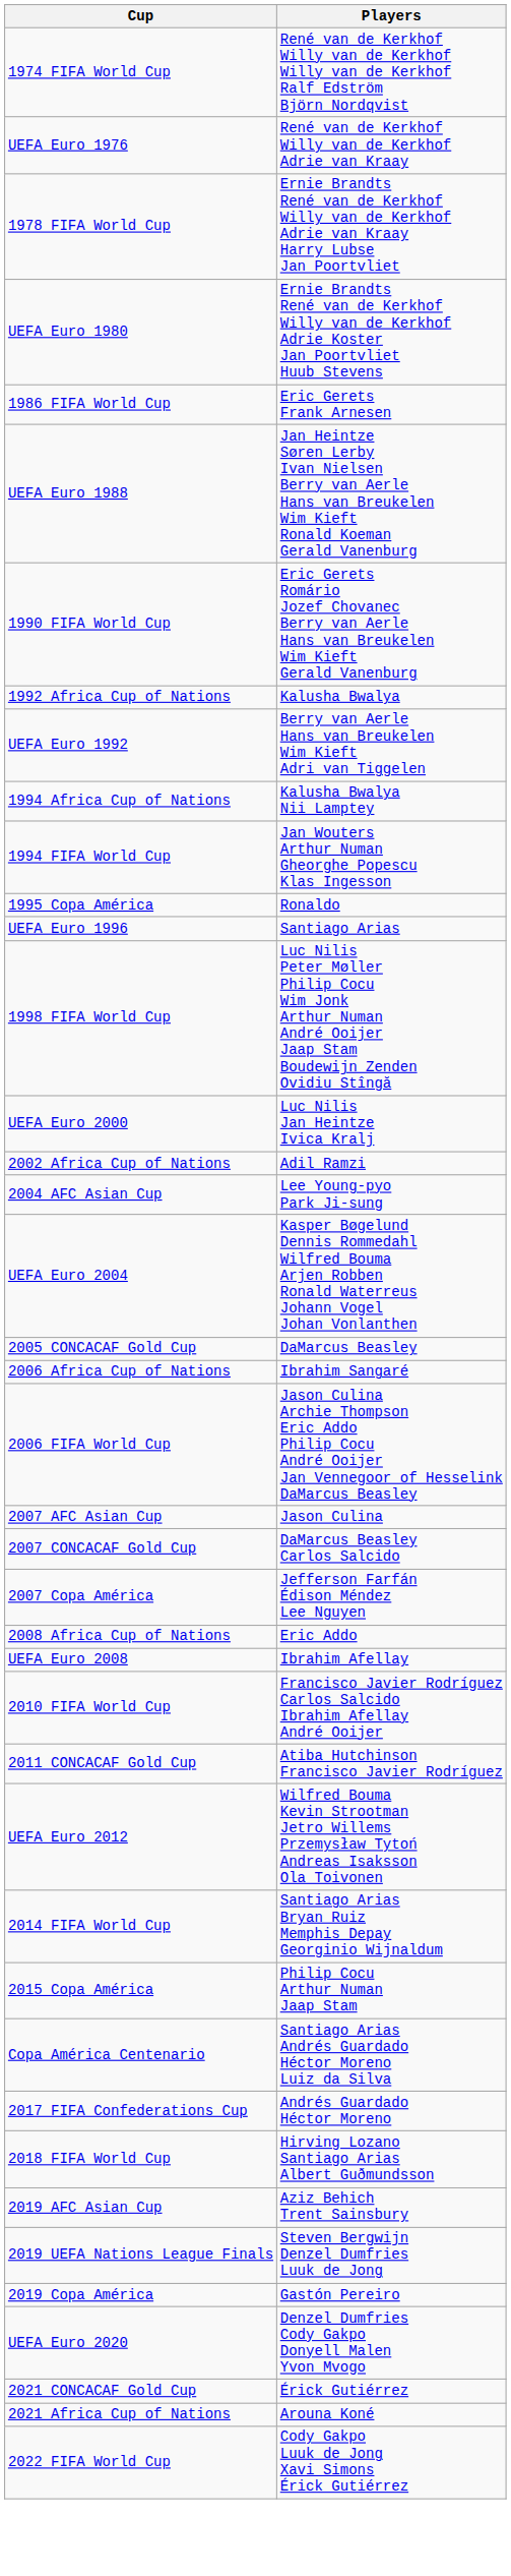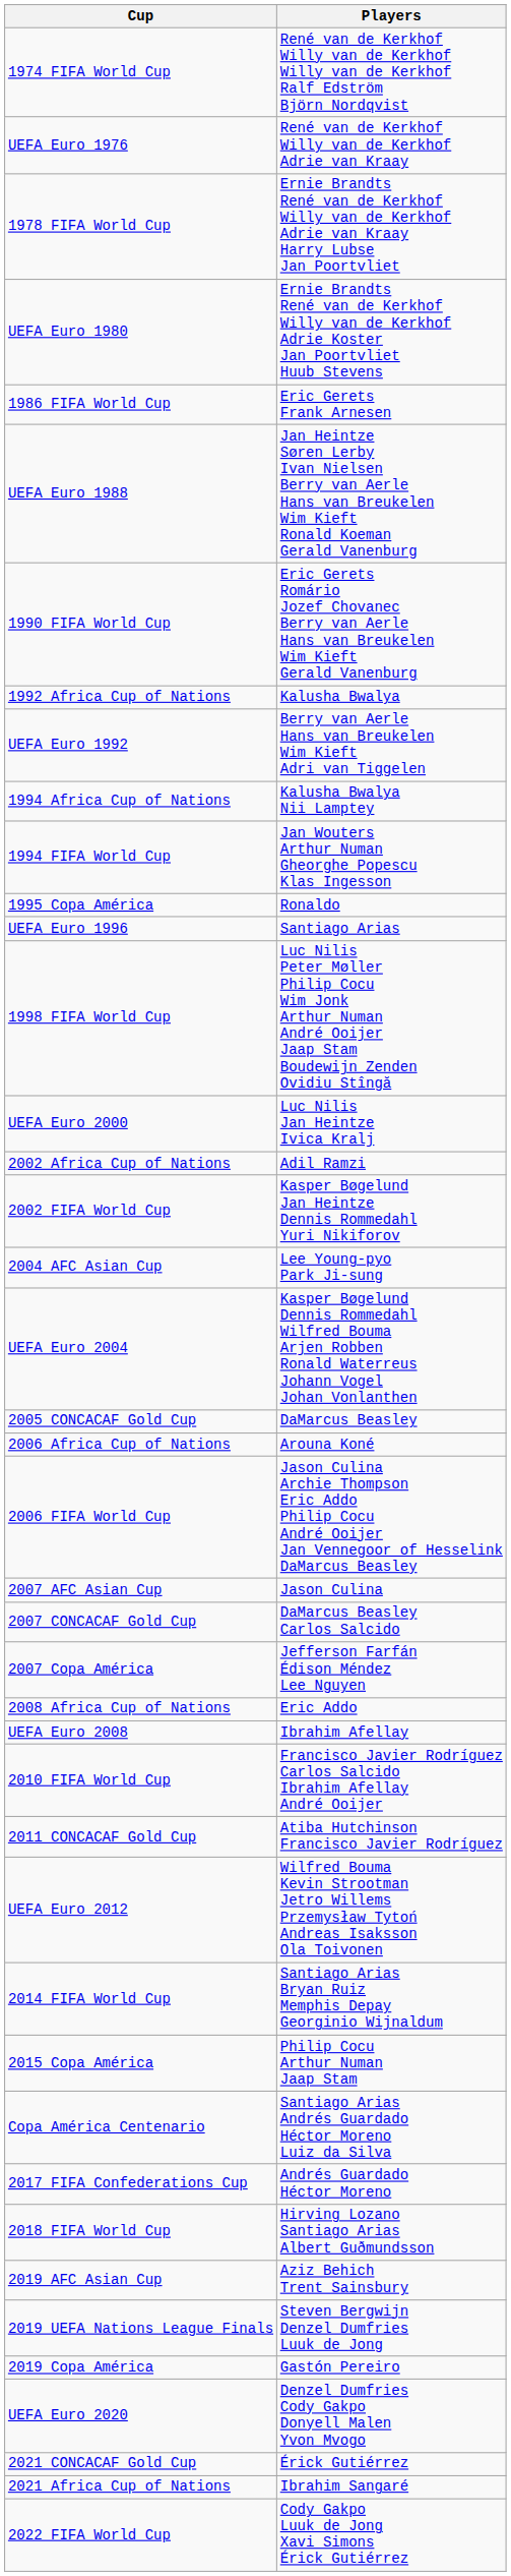+ row: 2002 FIFA World Cup | Kasper Bøgelund Jan Heintze Dennis Rommedahl Yuri Nikiforov
2006 Africa Cup of Nations | Players: Ibrahim Sangaré -> Arouna Koné
2021 Africa Cup of Nations | Players: Arouna Koné -> Ibrahim Sangaré
